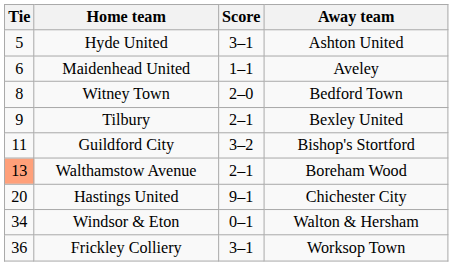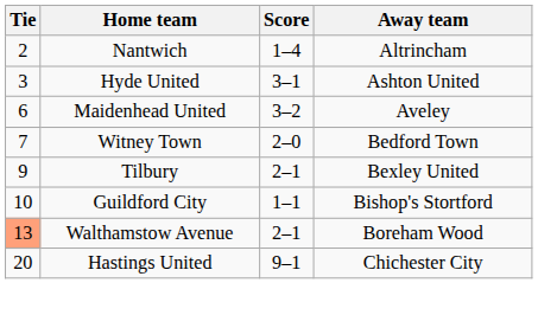+ row: 2 | Nantwich | 1–4 | Altrincham
Hyde United | Tie: 5 -> 3
Maidenhead United | Score: 1–1 -> 3–2
Witney Town | Tie: 8 -> 7
Guildford City | Tie: 11 -> 10
Guildford City | Score: 3–2 -> 1–1
- row: 34 | Windsor & Eton | 0–1 | Walton & Hersham
- row: 36 | Frickley Colliery | 3–1 | Worksop Town
